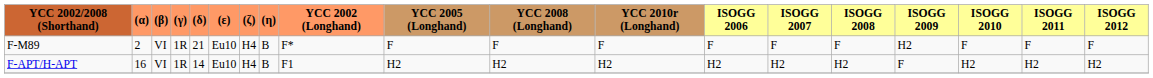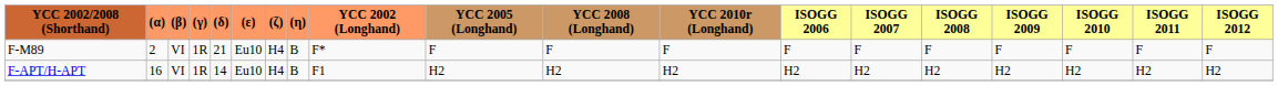F-M89 | ISOGG 2009: H2 -> F
F-APT/H-APT | ISOGG 2009: F -> H2
